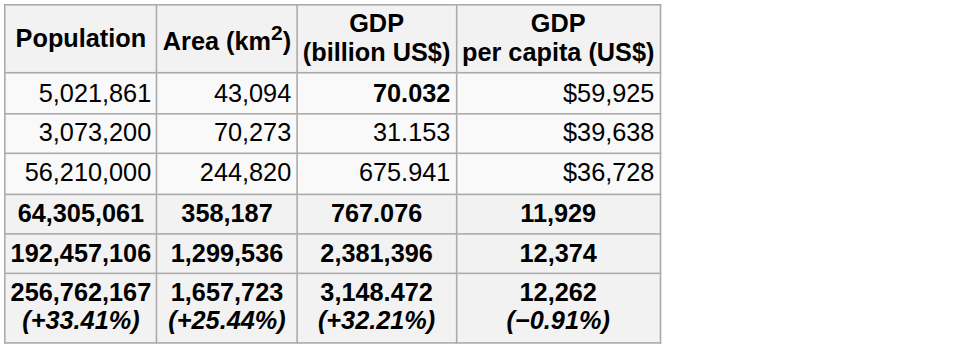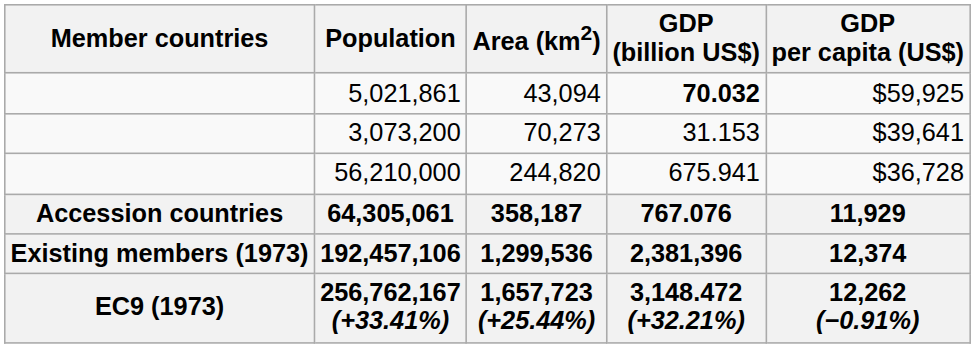+ column: Member countries | Accession countries | Existing members (1973) | EC9 (1973)
3,073,200 | GDP per capita (US$): $39,638 -> $39,641
